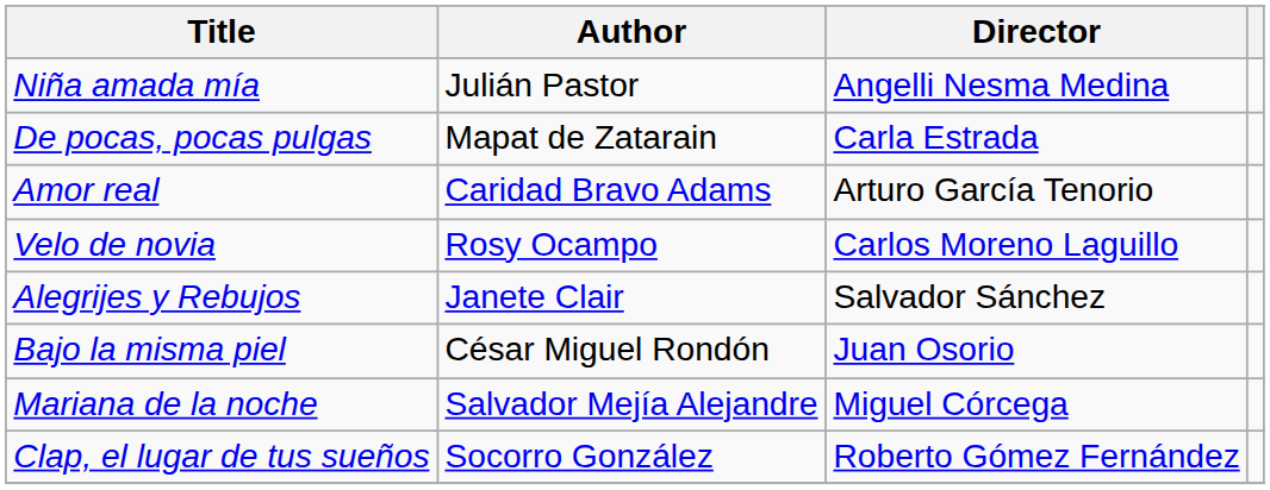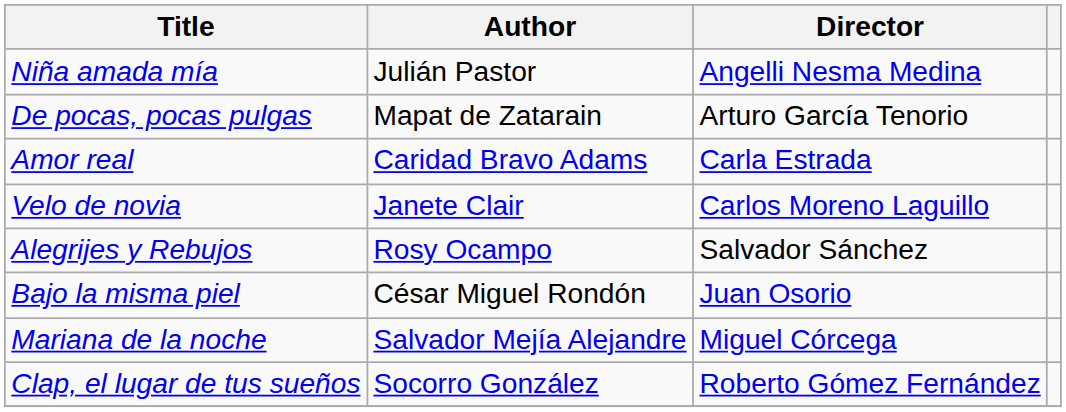De pocas, pocas pulgas | Director: Carla Estrada -> Arturo García Tenorio
Amor real | Director: Arturo García Tenorio -> Carla Estrada
Velo de novia | Author: Rosy Ocampo -> Janete Clair
Alegrijes y Rebujos | Author: Janete Clair -> Rosy Ocampo
